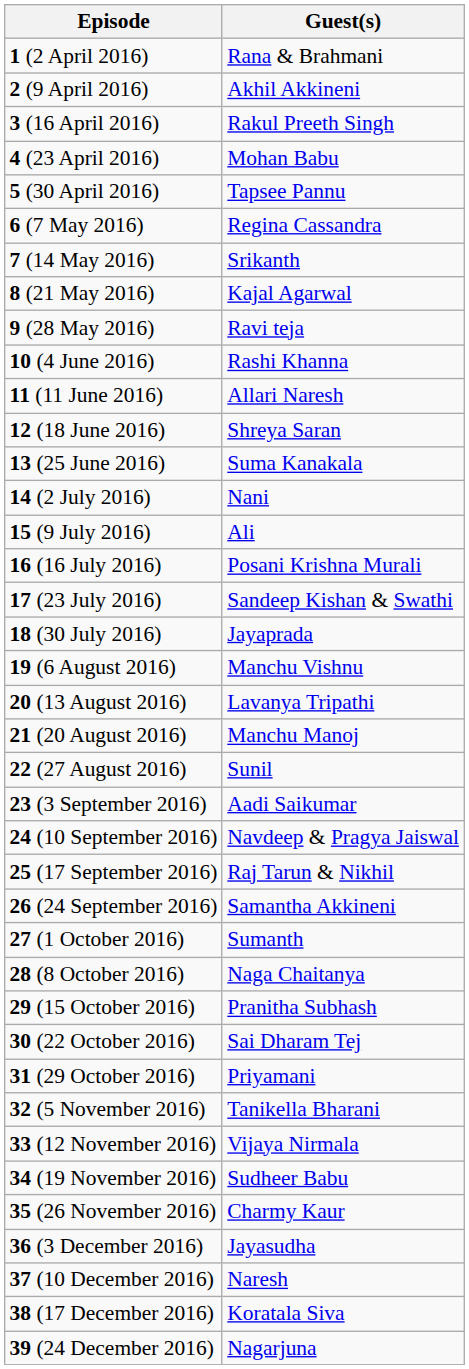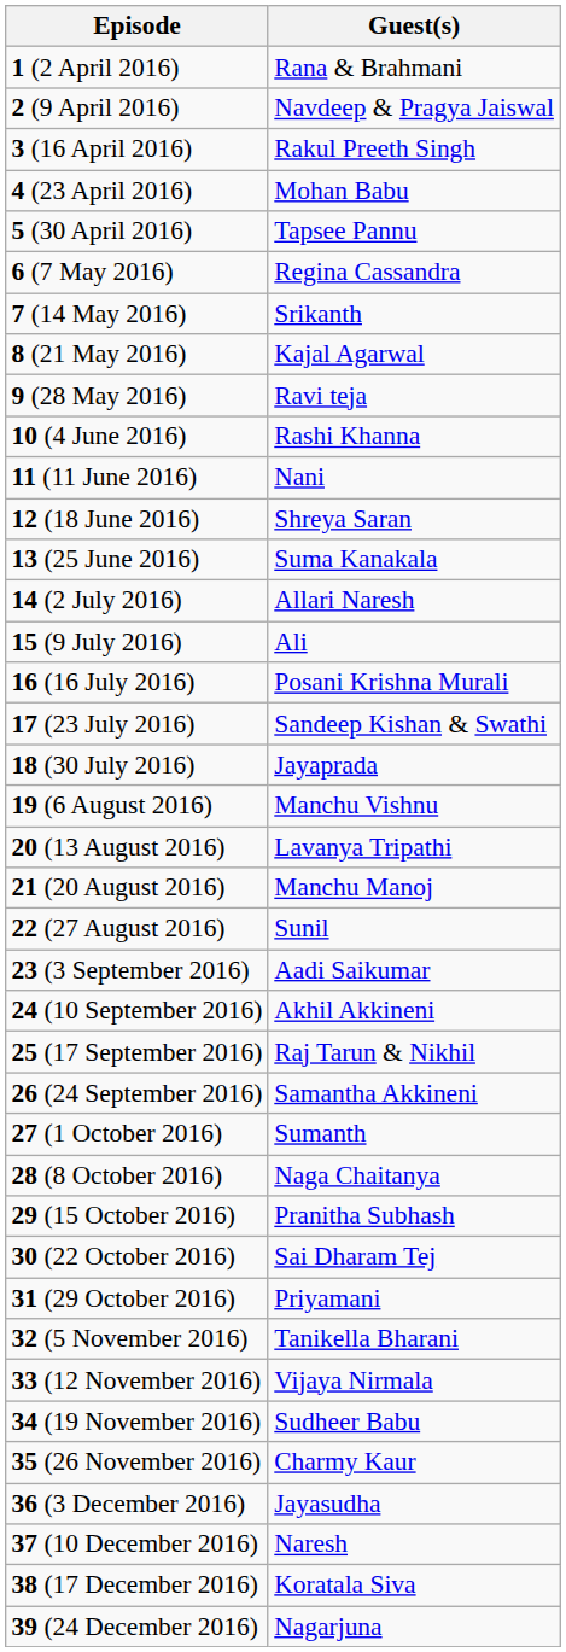2 (9 April 2016) | Guest(s): Akhil Akkineni -> Navdeep & Pragya Jaiswal
11 (11 June 2016) | Guest(s): Allari Naresh -> Nani
14 (2 July 2016) | Guest(s): Nani -> Allari Naresh
24 (10 September 2016) | Guest(s): Navdeep & Pragya Jaiswal -> Akhil Akkineni
